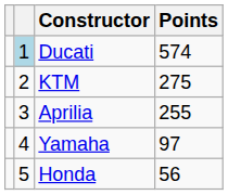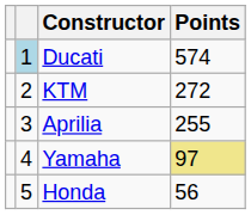KTM | Points: 275 -> 272
Yamaha | Points: no background -> khaki background
